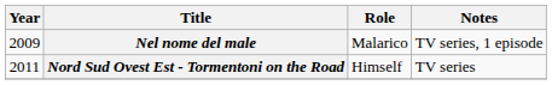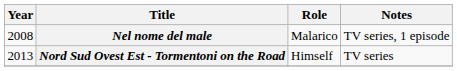Nel nome del male | Year: 2009 -> 2008
Nord Sud Ovest Est - Tormentoni on the Road | Year: 2011 -> 2013
